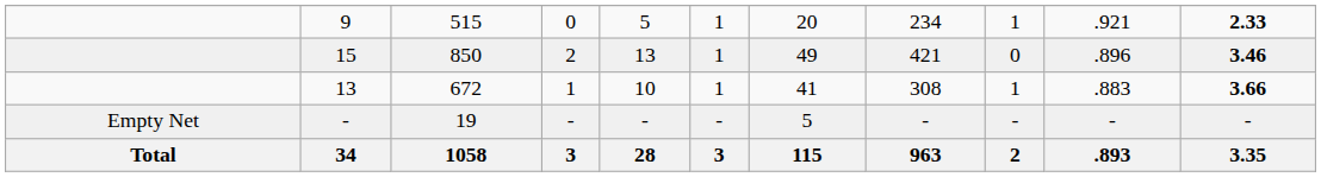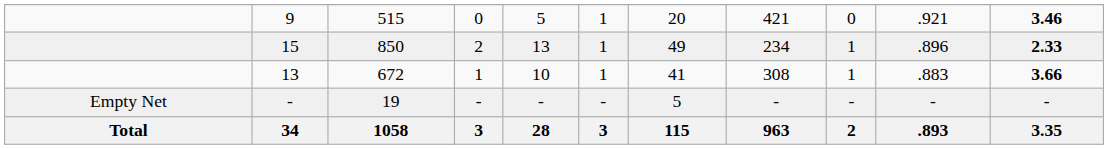9 | column 8: 234 -> 421
9 | column 9: 1 -> 0
9 | column 11: 2.33 -> 3.46
15 | column 8: 421 -> 234
15 | column 9: 0 -> 1
15 | column 11: 3.46 -> 2.33
